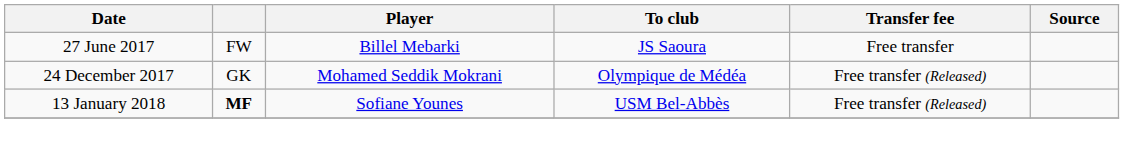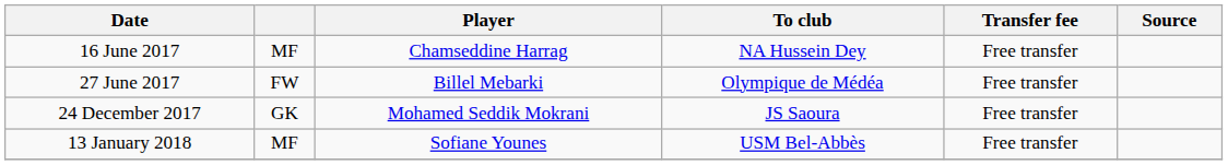+ row: 16 June 2017 | MF | Chamseddine Harrag | NA Hussein Dey | Free transfer
27 June 2017 | To club: JS Saoura -> Olympique de Médéa
24 December 2017 | To club: Olympique de Médéa -> JS Saoura
24 December 2017 | Transfer fee: Free transfer (Released) -> Free transfer
13 January 2018 | column 2: bold -> normal
13 January 2018 | Transfer fee: Free transfer (Released) -> Free transfer
